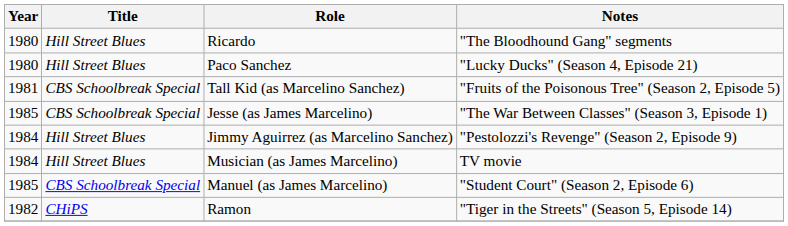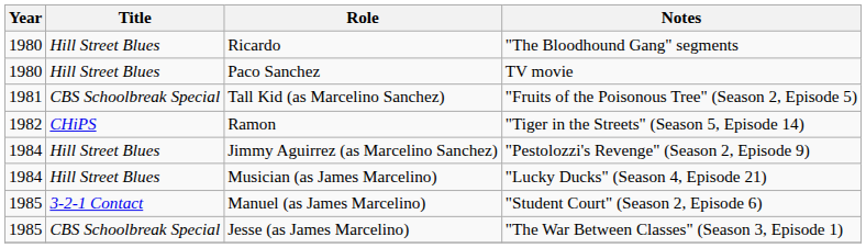Paco Sanchez | Notes: "Lucky Ducks" (Season 4, Episode 21) -> TV movie
rows swapped: Ramon <-> Jesse (as James Marcelino)
Musician (as James Marcelino) | Notes: TV movie -> "Lucky Ducks" (Season 4, Episode 21)
Manuel (as James Marcelino) | Title: CBS Schoolbreak Special -> 3-2-1 Contact
